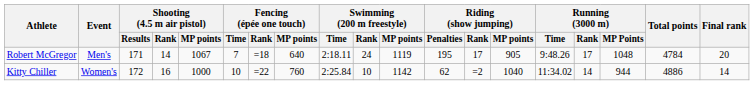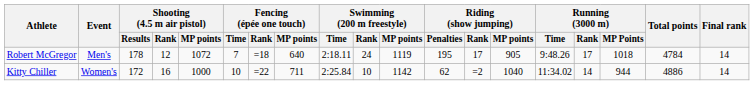Robert McGregor | Shooting (4.5 m air pistol) / Results: 171 -> 178
Robert McGregor | Shooting (4.5 m air pistol) / Rank: 14 -> 12
Robert McGregor | Shooting (4.5 m air pistol) / MP points: 1067 -> 1072
Robert McGregor | Running (3000 m) / MP Points: 1048 -> 1018
Robert McGregor | Final rank: 20 -> 14
Kitty Chiller | Fencing (épée one touch) / MP points: 760 -> 711
